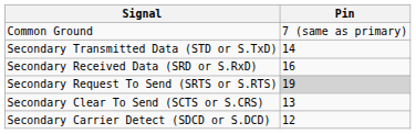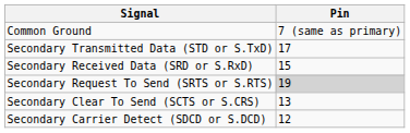Secondary Transmitted Data (STD or S.TxD) | Pin: 14 -> 17
Secondary Received Data (SRD or S.RxD) | Pin: 16 -> 15
